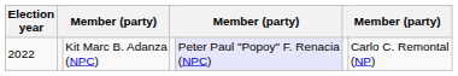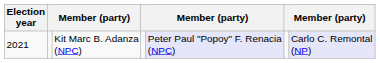Kit Marc B. Adanza (NPC) | Election year: 2022 -> 2021
Kit Marc B. Adanza (NPC) | column 7: no background -> lavender background
